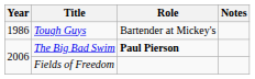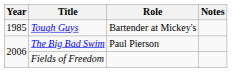Tough Guys | Year: 1986 -> 1985
The Big Bad Swim | Role: bold -> normal
